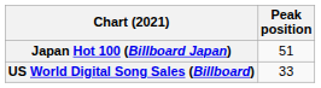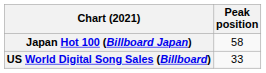Japan Hot 100 (Billboard Japan) | Peak position: 51 -> 58
